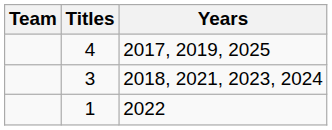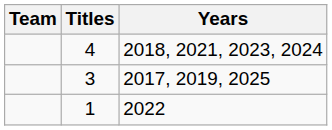4 | Years: 2017, 2019, 2025 -> 2018, 2021, 2023, 2024
3 | Years: 2018, 2021, 2023, 2024 -> 2017, 2019, 2025
